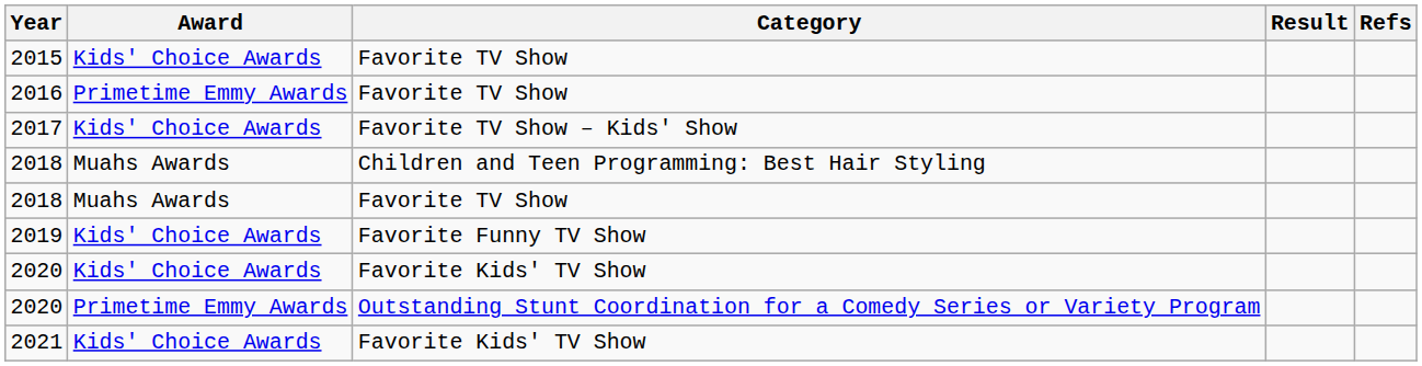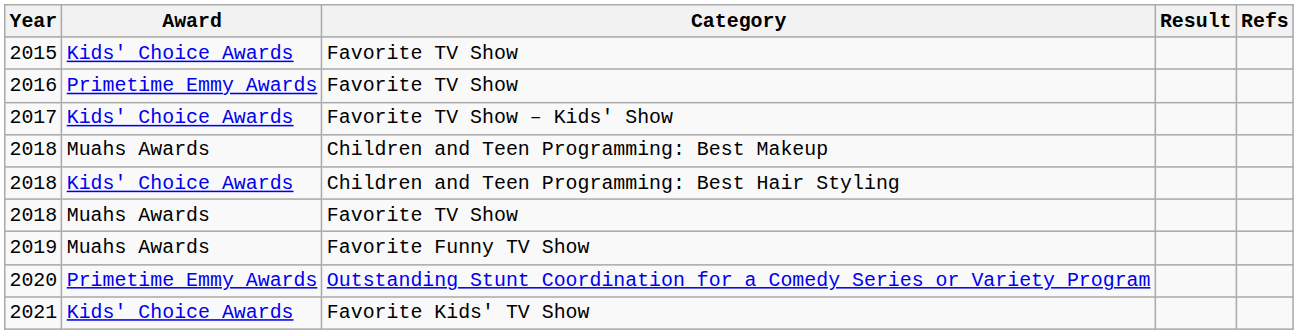+ row: 2018 | Muahs Awards | Children and Teen Programming: Best Makeup
2018 / Children and Teen Programming: Best Hair Styling | Award: Muahs Awards -> Kids' Choice Awards
2019 | Award: Kids' Choice Awards -> Muahs Awards
- row: 2020 | Kids' Choice Awards | Favorite Kids' TV Show
